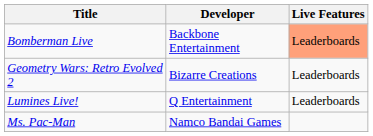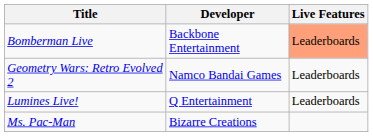Geometry Wars: Retro Evolved 2 | Developer: Bizarre Creations -> Namco Bandai Games
Ms. Pac-Man | Developer: Namco Bandai Games -> Bizarre Creations
